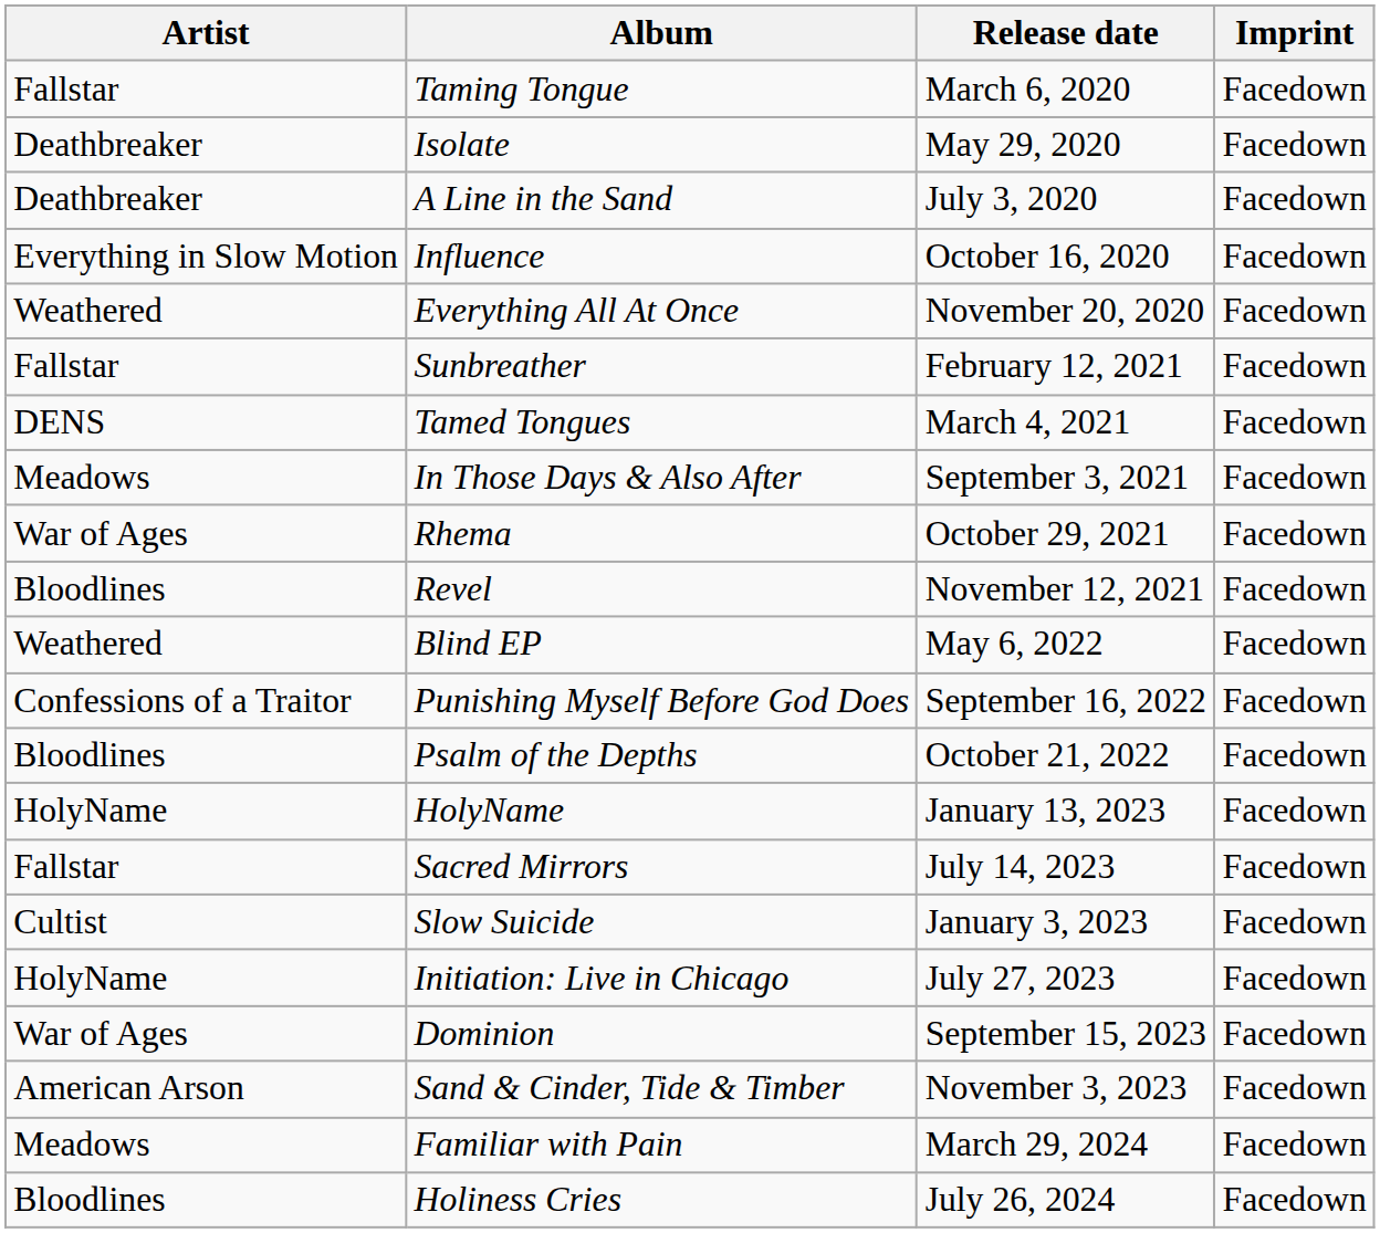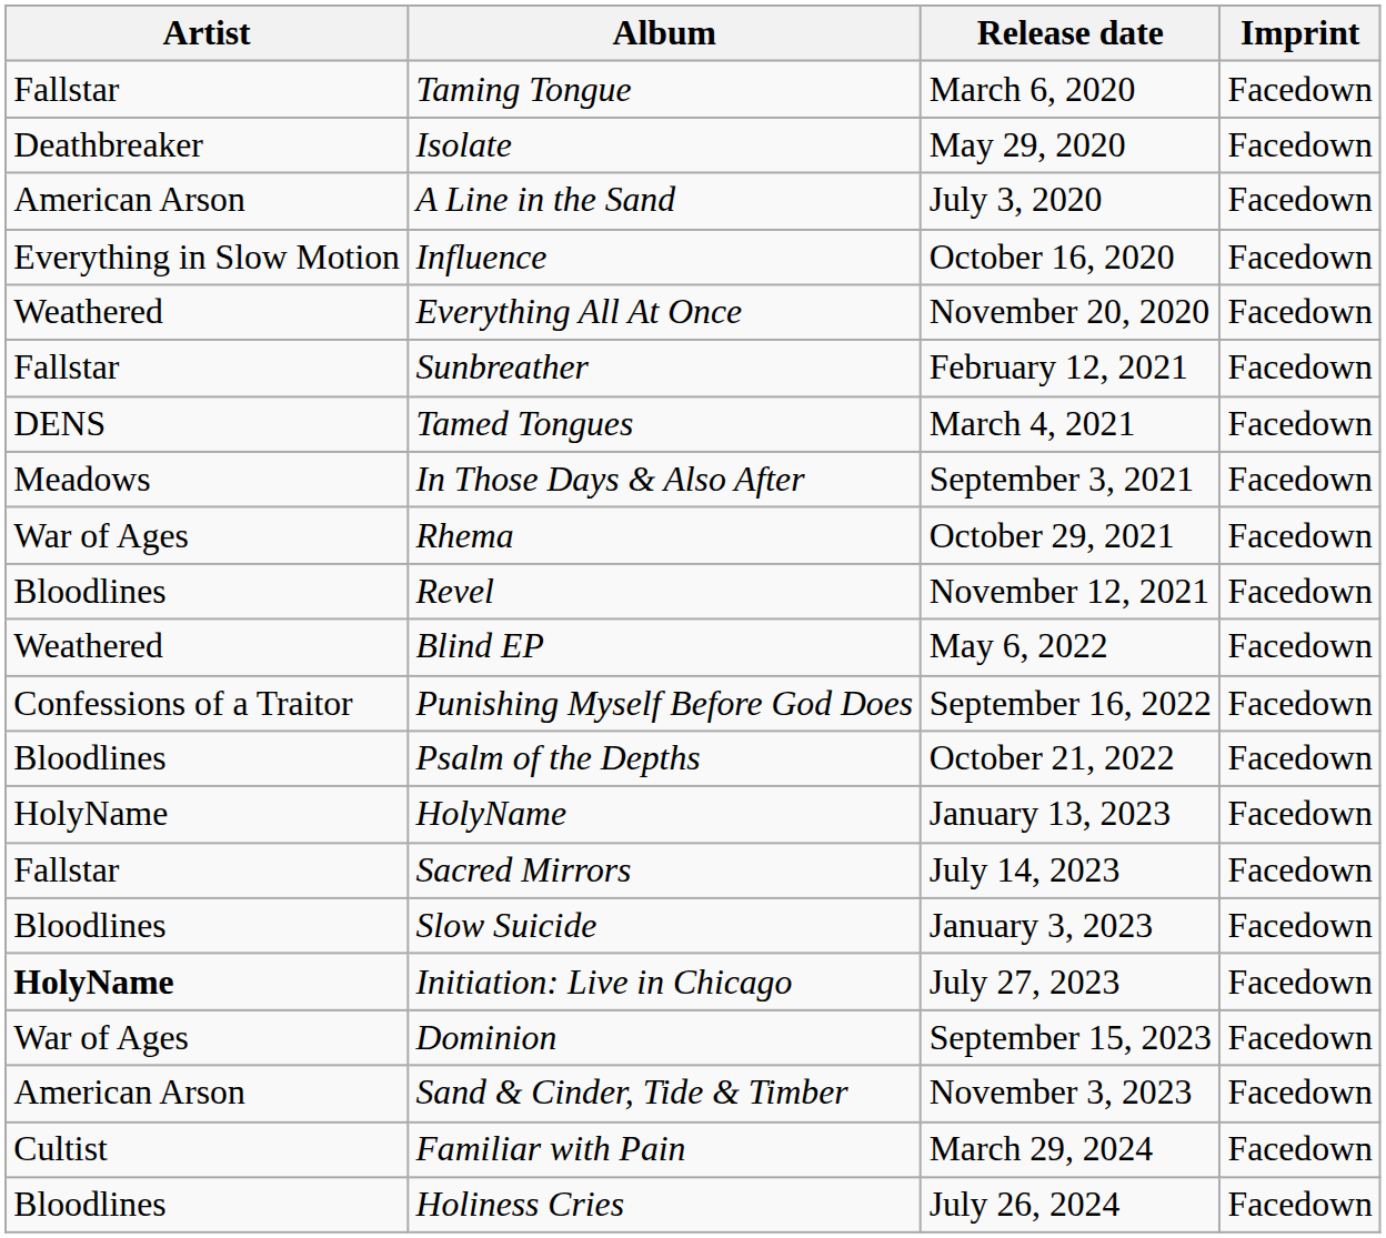A Line in the Sand | Artist: Deathbreaker -> American Arson
Slow Suicide | Artist: Cultist -> Bloodlines
Initiation: Live in Chicago | Artist: normal -> bold
Familiar with Pain | Artist: Meadows -> Cultist
